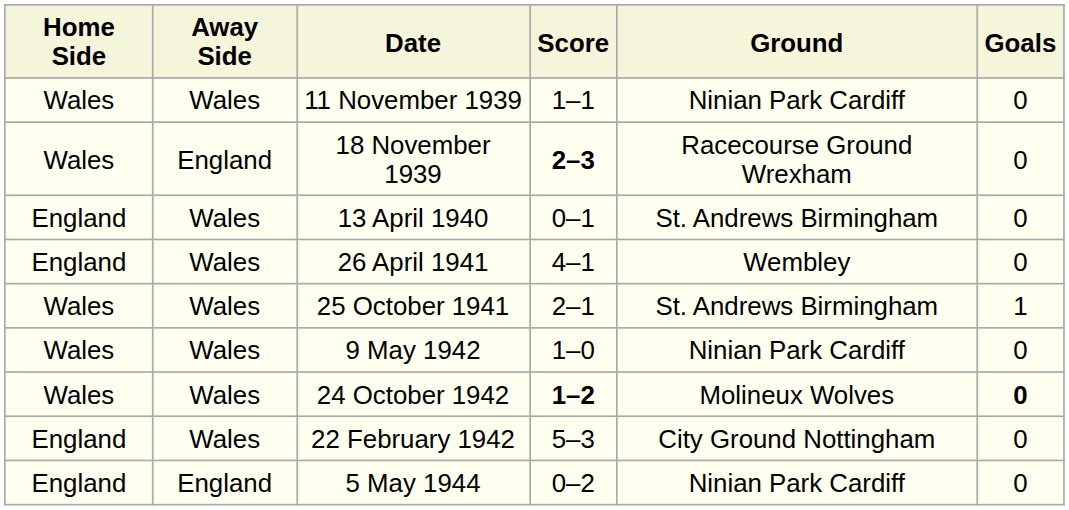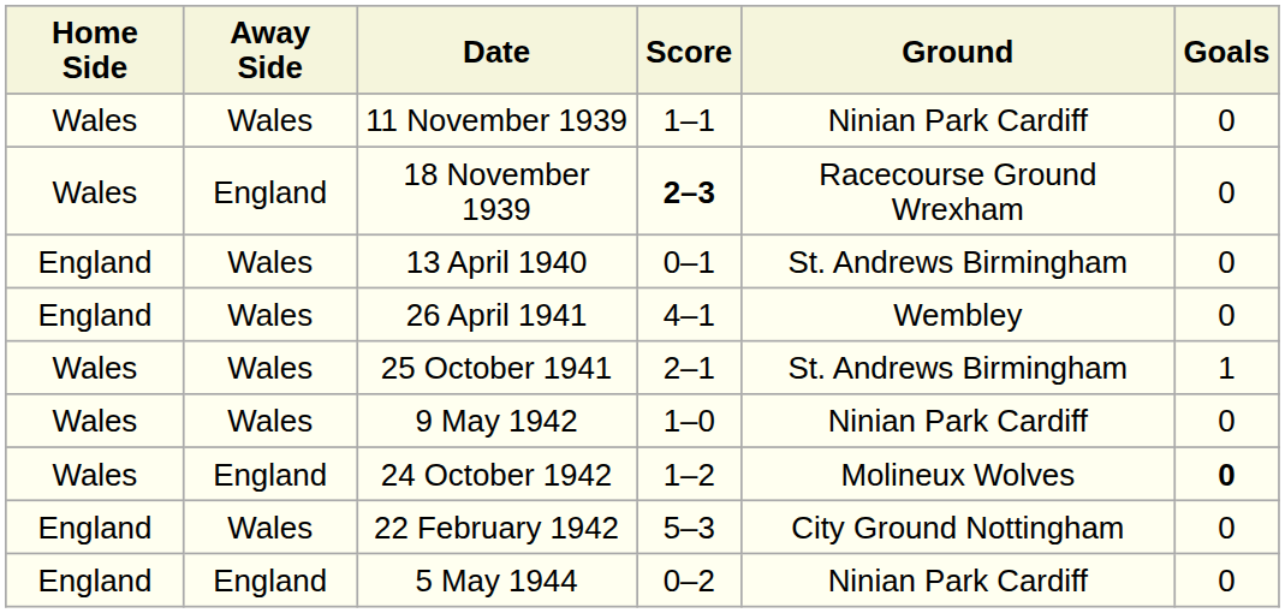24 October 1942 | Away Side: Wales -> England
24 October 1942 | Score: bold -> normal
